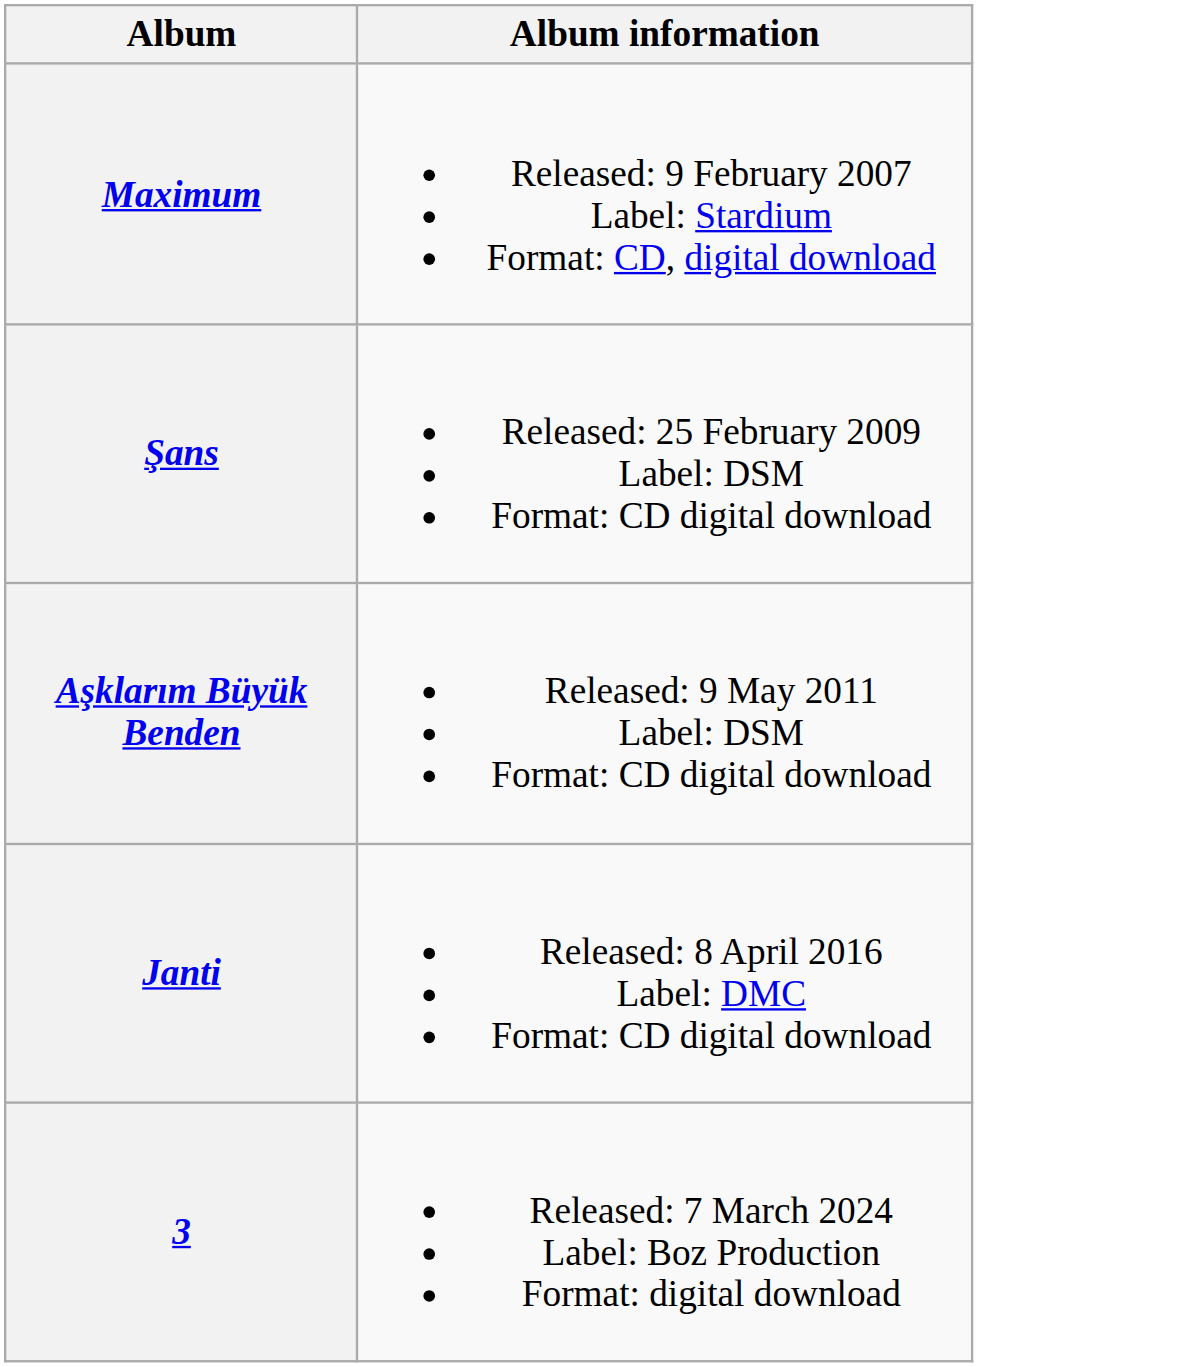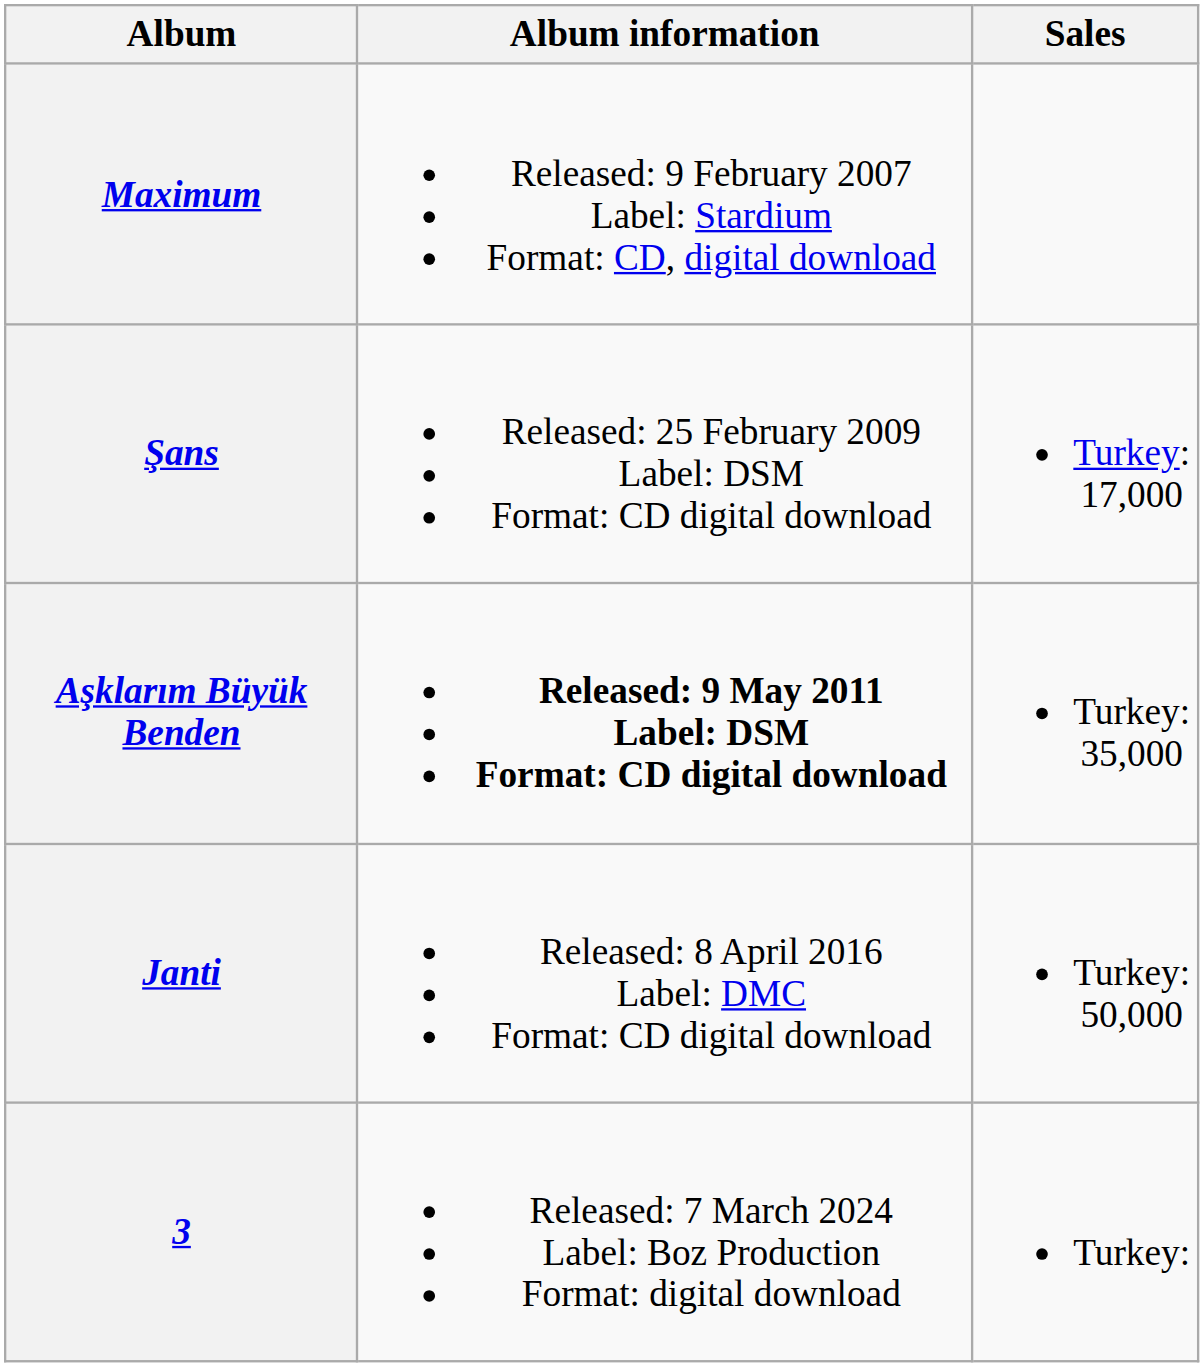+ column: Sales | Turkey: 17,000 | Turkey: 35,000 | Turkey: 50,000 | Turkey:
Aşklarım Büyük Benden | Album information: normal -> bold
